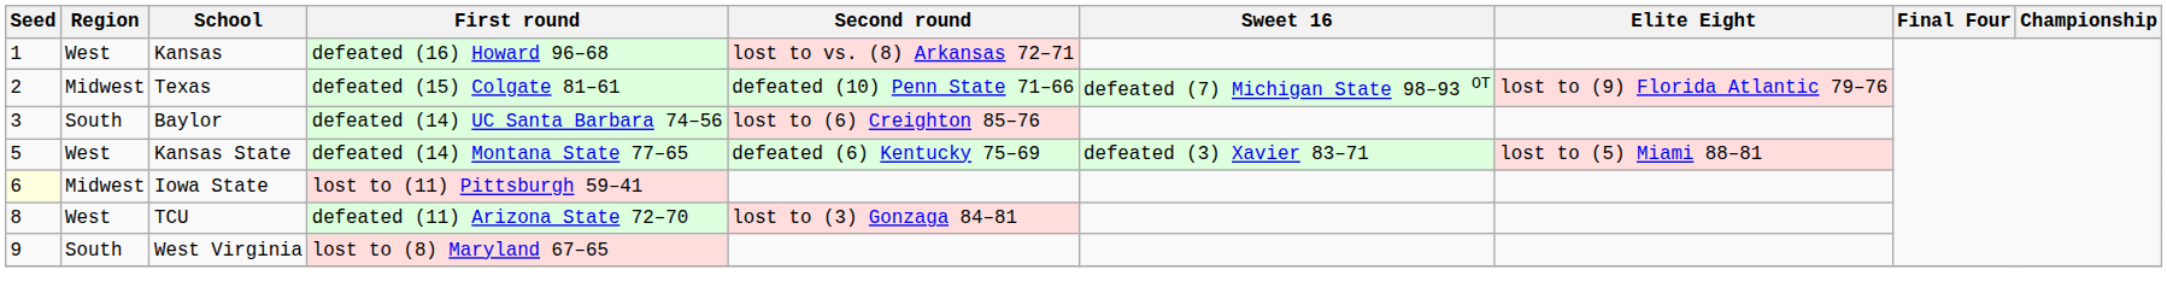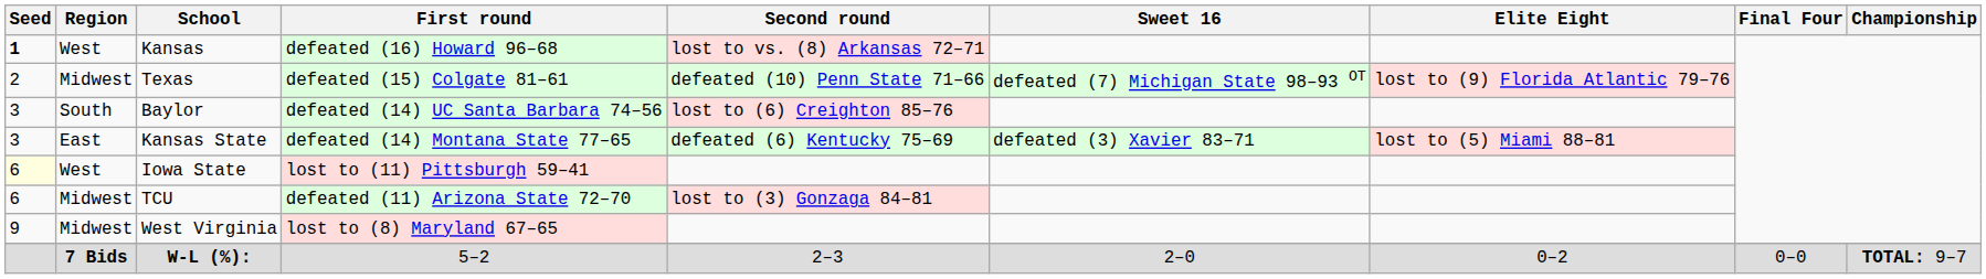Kansas | Seed: normal -> bold
Kansas State | Seed: 5 -> 3
Kansas State | Region: West -> East
Iowa State | Region: Midwest -> West
TCU | Seed: 8 -> 6
TCU | Region: West -> Midwest
West Virginia | Region: South -> Midwest
+ row: 7 Bids | W-L (%): | 5–2 | 2–3 | 2–0 | 0–2 | 0–0 | TOTAL: 9–7
